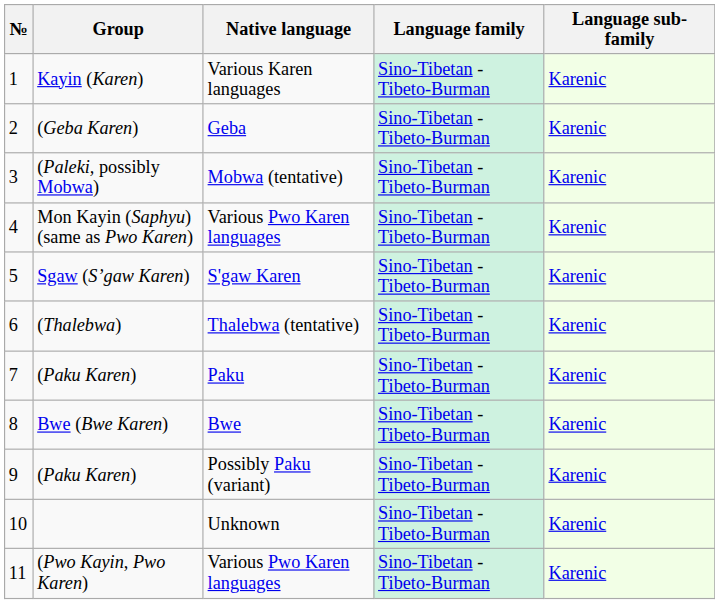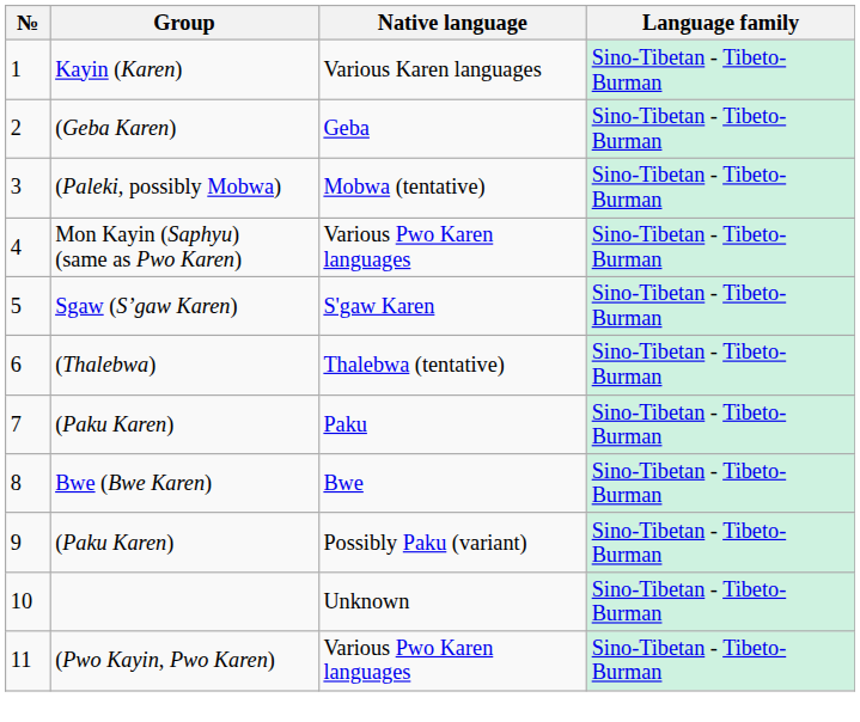- column: Language sub-family | Karenic | Karenic | Karenic | Karenic | Karenic | Karenic | Karenic | Karenic | Karenic | Karenic | Karenic
